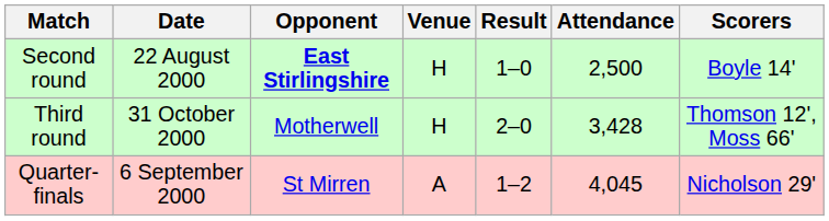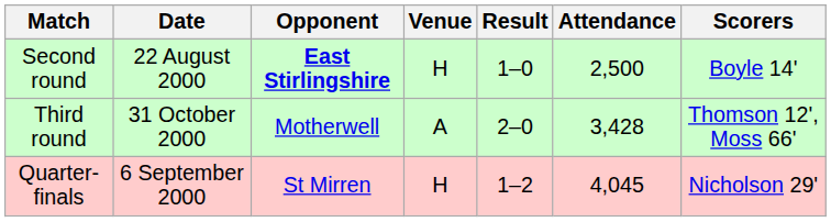Third round | Venue: H -> A
Quarter-finals | Venue: A -> H
